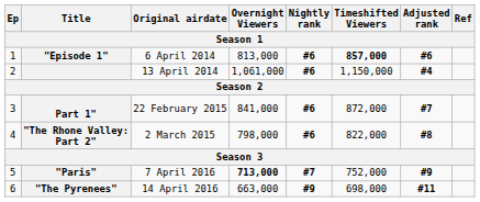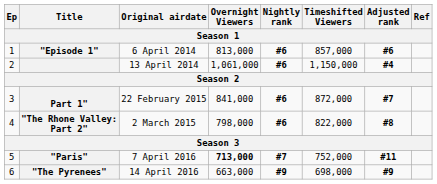"Episode 1" | Timeshifted Viewers: bold -> normal
"Paris" | Adjusted rank: #9 -> #11
"The Pyrenees" | Adjusted rank: #11 -> #9
